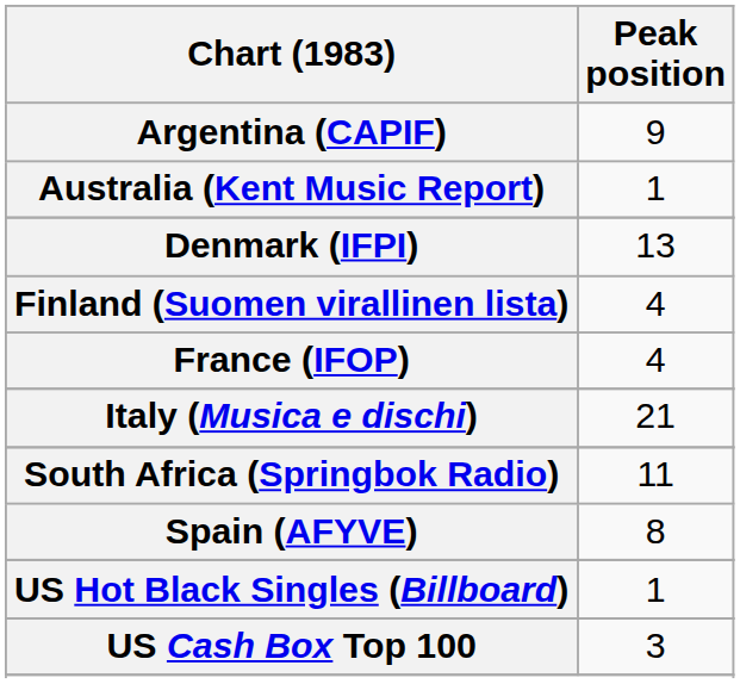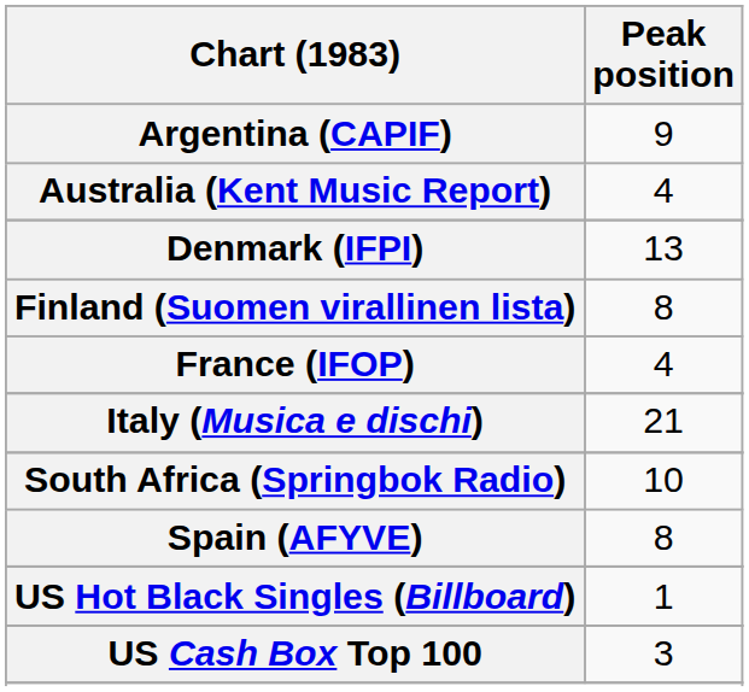Australia (Kent Music Report) | Peak position: 1 -> 4
Finland (Suomen virallinen lista) | Peak position: 4 -> 8
South Africa (Springbok Radio) | Peak position: 11 -> 10
